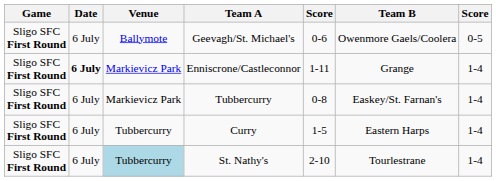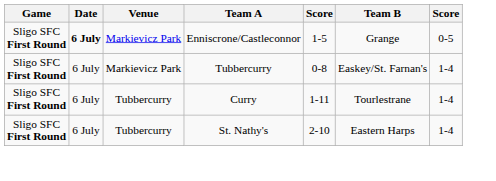- row: Sligo SFC First Round | 6 July | Ballymote | Geevagh/St. Michael's | 0-6 | Owenmore Gaels/Coolera | 0-5
Enniscrone/Castleconnor | column 5: 1-11 -> 1-5
Enniscrone/Castleconnor | column 7: 1-4 -> 0-5
Curry | column 5: 1-5 -> 1-11
Curry | Team B: Eastern Harps -> Tourlestrane
St. Nathy's | Venue: lightblue background -> no background
St. Nathy's | Team B: Tourlestrane -> Eastern Harps
